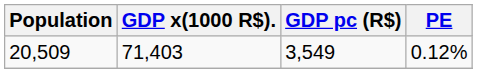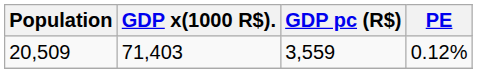20,509 | GDP pc (R$): 3,549 -> 3,559
